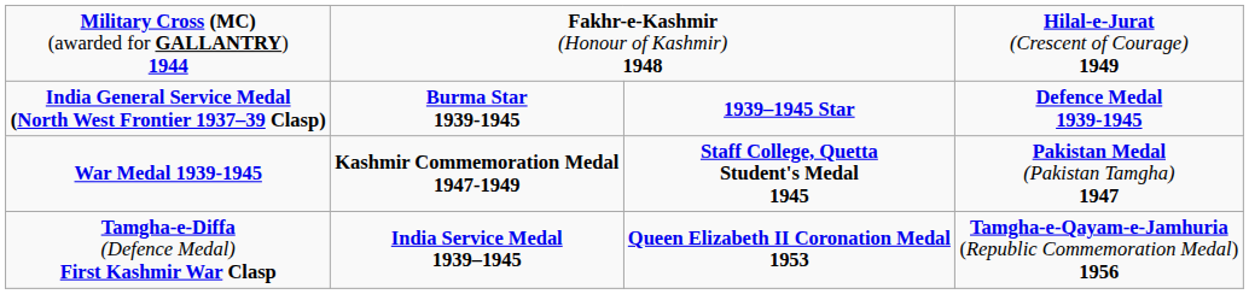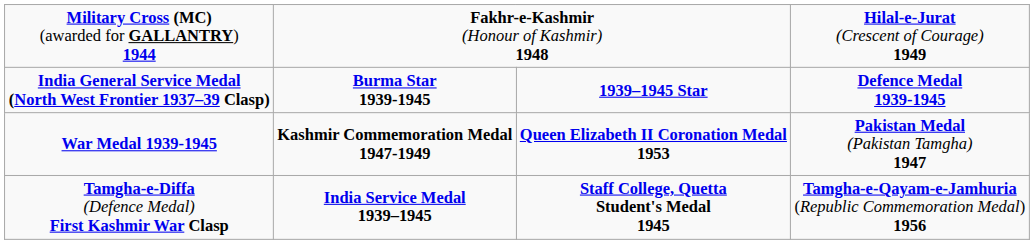War Medal 1939-1945 | column 3: Staff College, Quetta Student's Medal 1945 -> Queen Elizabeth II Coronation Medal 1953
Tamgha-e-Diffa (Defence Medal) First Kashmir War Clasp | column 3: Queen Elizabeth II Coronation Medal 1953 -> Staff College, Quetta Student's Medal 1945
